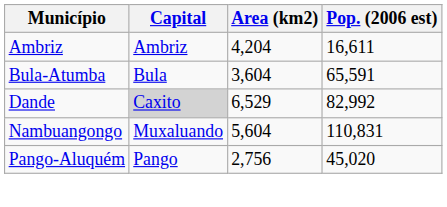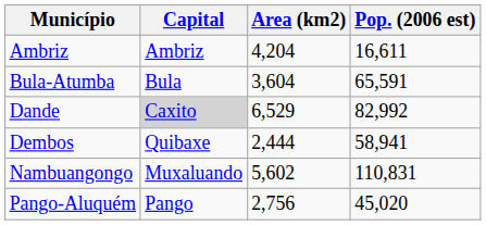+ row: Dembos | Quibaxe | 2,444 | 58,941
Nambuangongo | Area (km2): 5,604 -> 5,602
